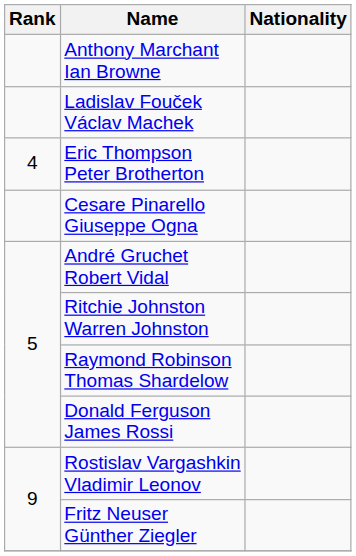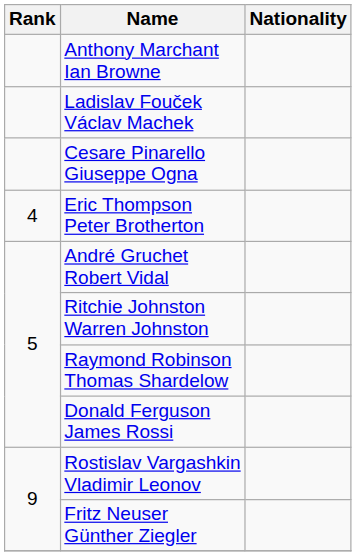rows swapped: Cesare Pinarello Giuseppe Ogna <-> Eric Thompson Peter Brotherton
